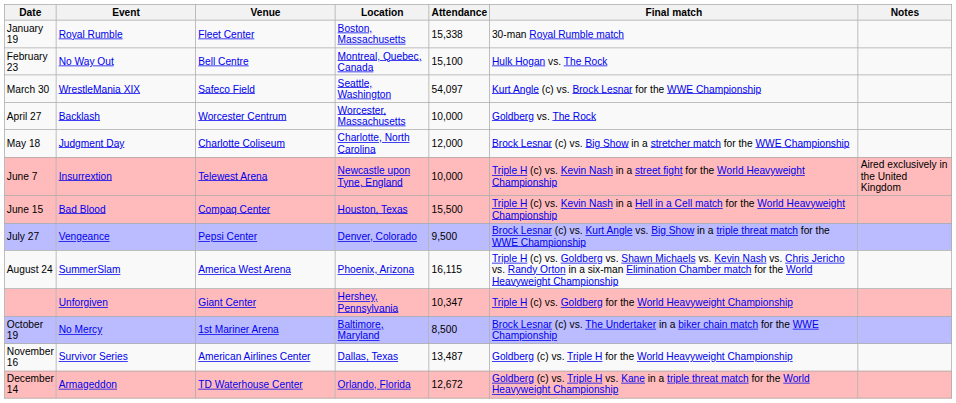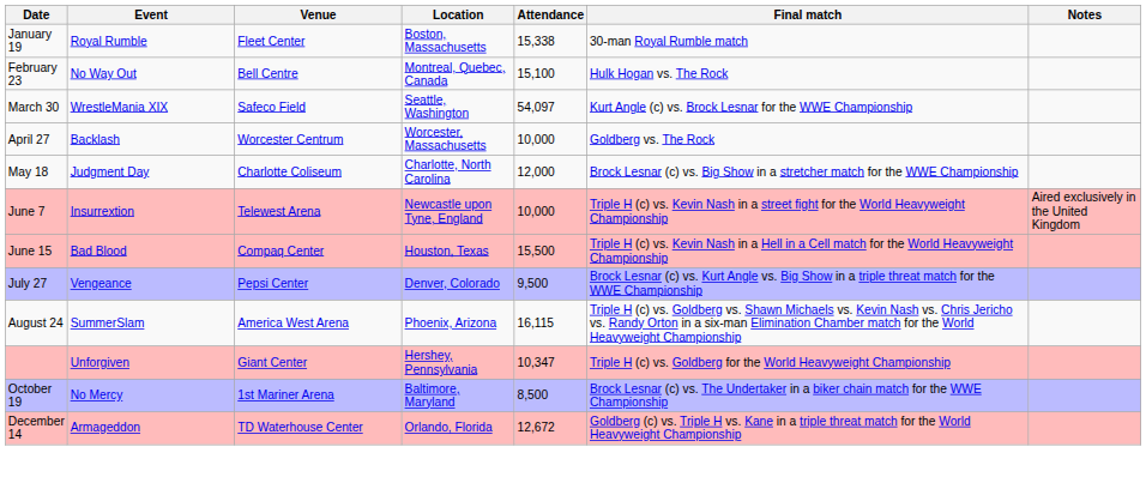- row: November 16 | Survivor Series | American Airlines Center | Dallas, Texas | 13,487 | Goldberg (c) vs. Triple H for the World Heavyweight Championship
